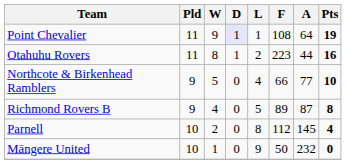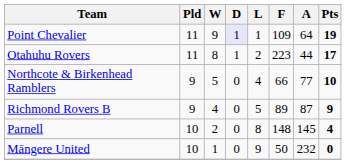Point Chevalier | F: 108 -> 109
Otahuhu Rovers | Pts: 16 -> 17
Richmond Rovers B | Pts: 8 -> 9
Parnell | F: 112 -> 148
